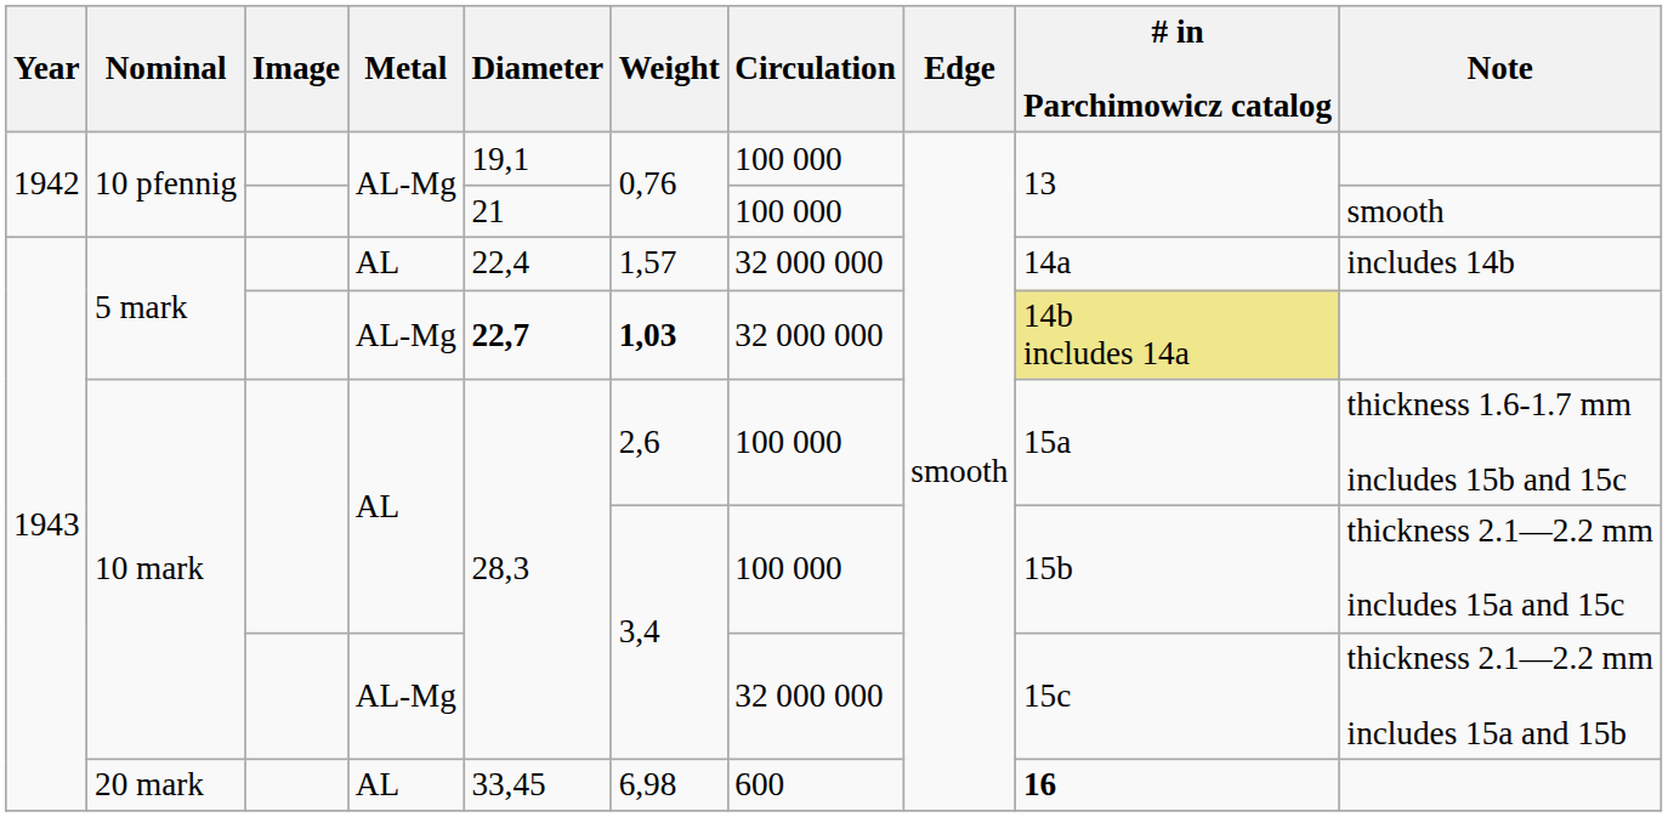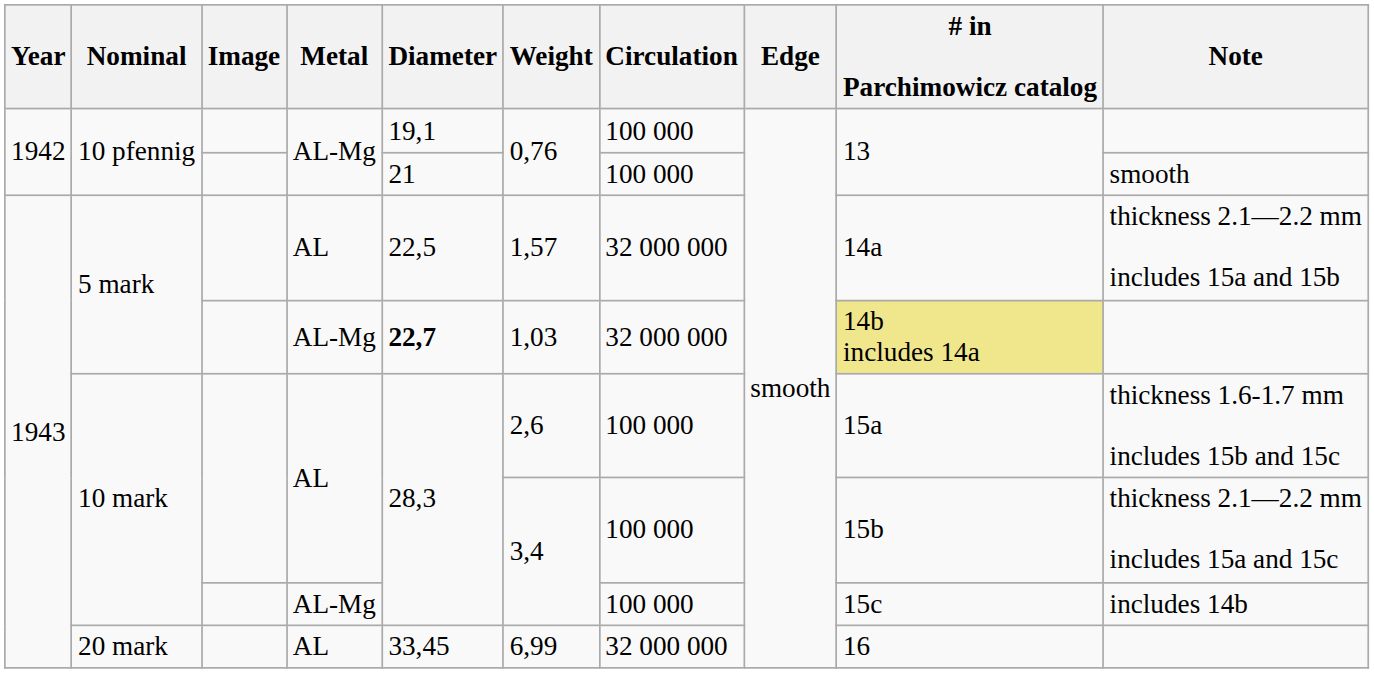5 mark / AL | Diameter: 22,4 -> 22,5
5 mark / AL | Note: includes 14b -> thickness 2.1—2.2 mm includes 15a and 15b
5 mark / AL-Mg | Weight: bold -> normal
10 mark / AL-Mg | Circulation: 32 000 000 -> 100 000
10 mark / AL-Mg | Note: thickness 2.1—2.2 mm includes 15a and 15b -> includes 14b
20 mark | Weight: 6,98 -> 6,99
20 mark | Circulation: 600 -> 32 000 000
20 mark | # in Parchimowicz catalog: bold -> normal
